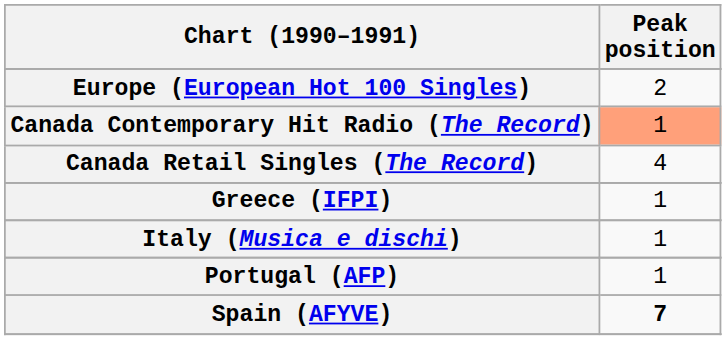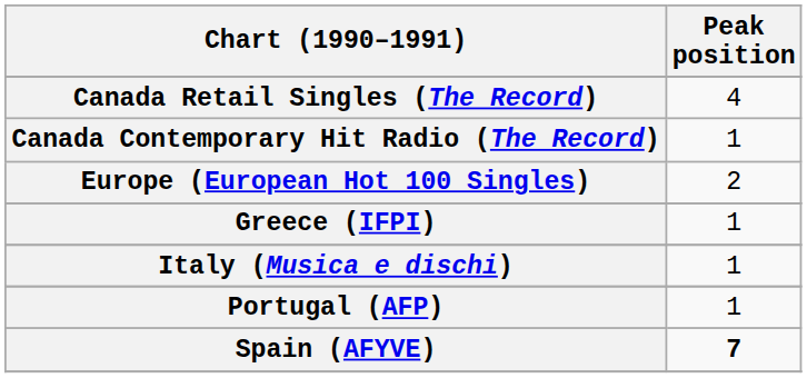rows swapped: Canada Retail Singles (The Record) <-> Europe (European Hot 100 Singles)
Canada Contemporary Hit Radio (The Record) | Peak position: lightsalmon background -> no background
